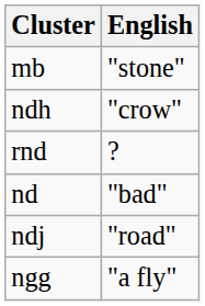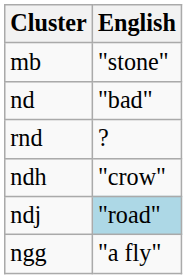rows swapped: nd <-> ndh
ndj | English: no background -> lightblue background
